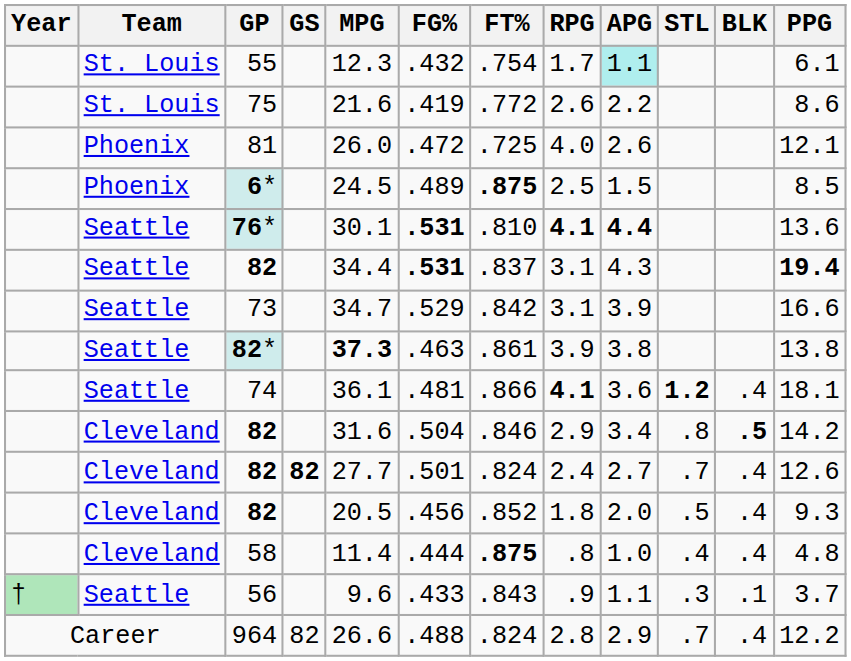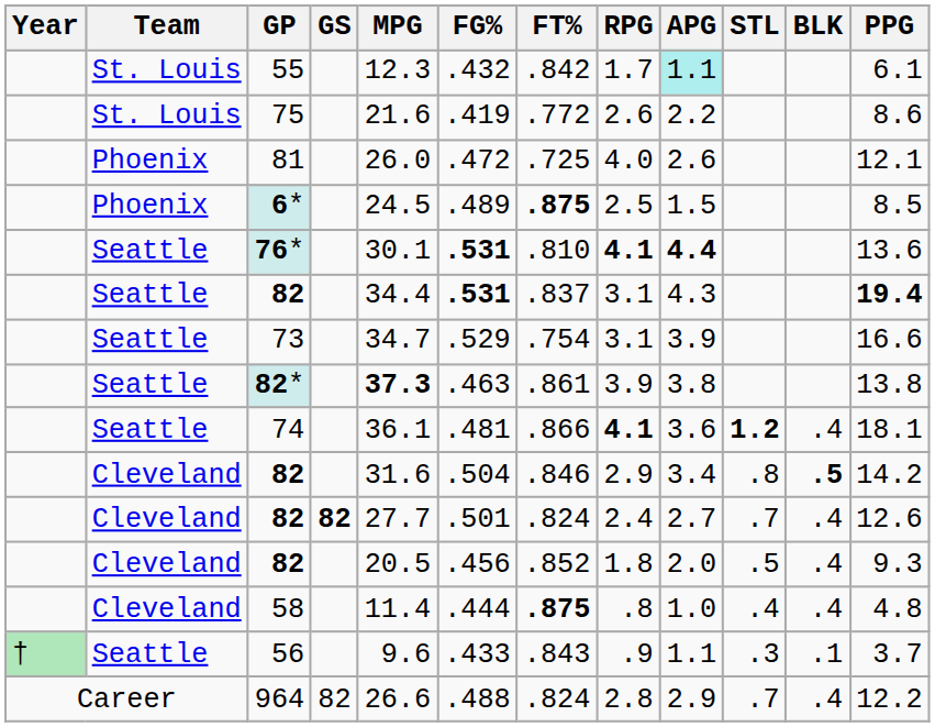55 | FT%: .754 -> .842
73 | FT%: .842 -> .754
